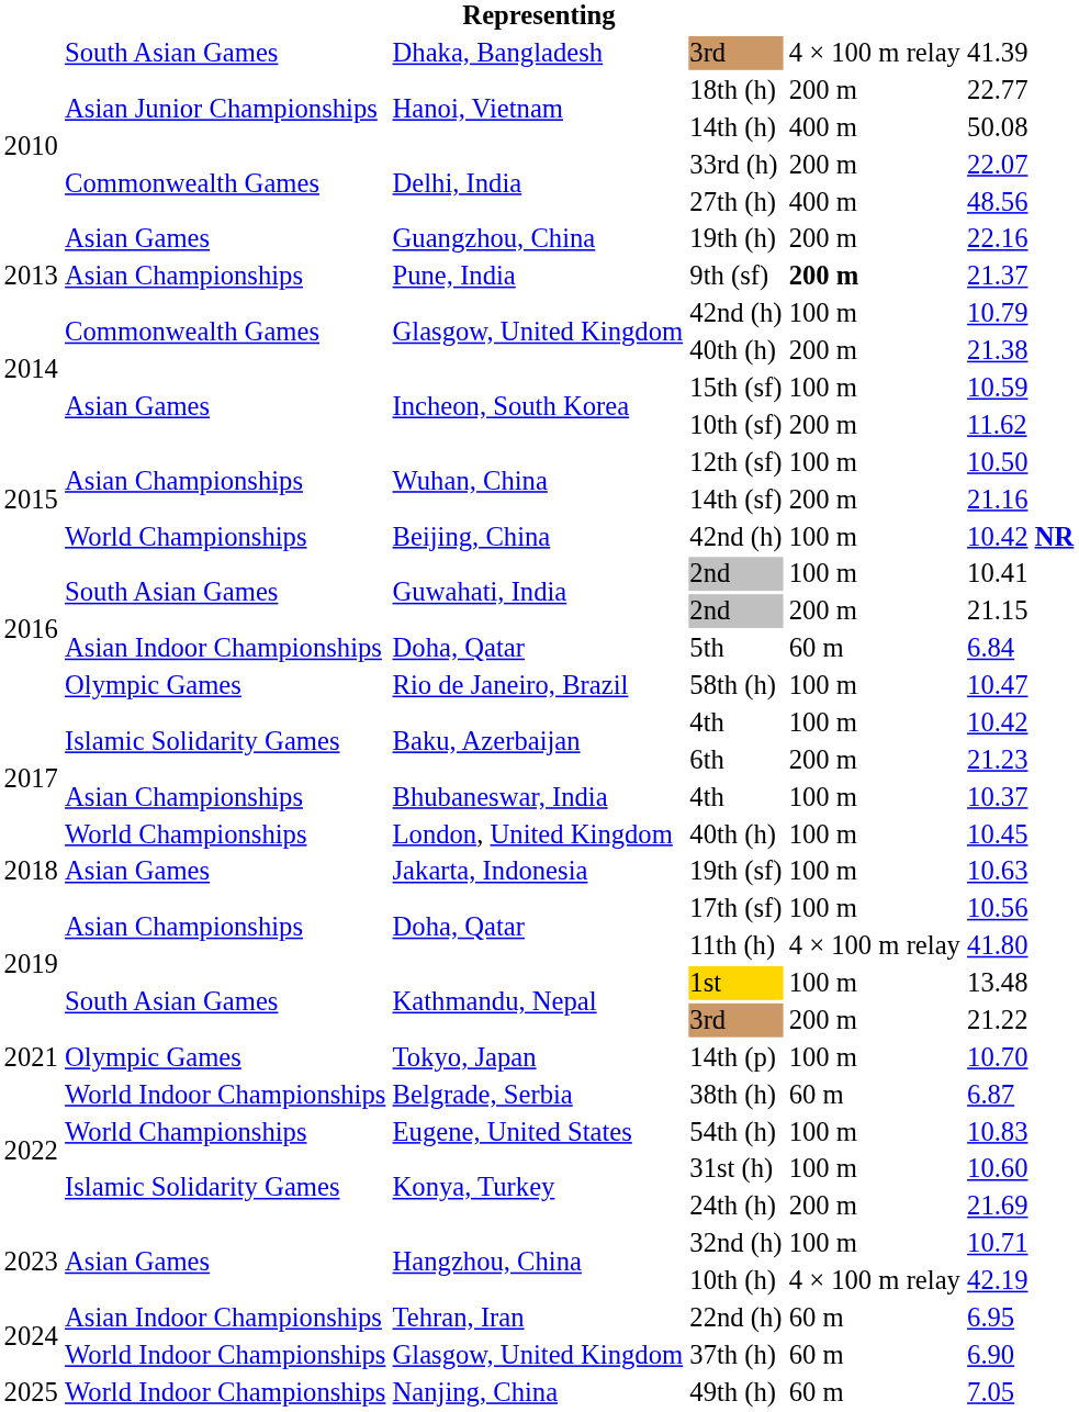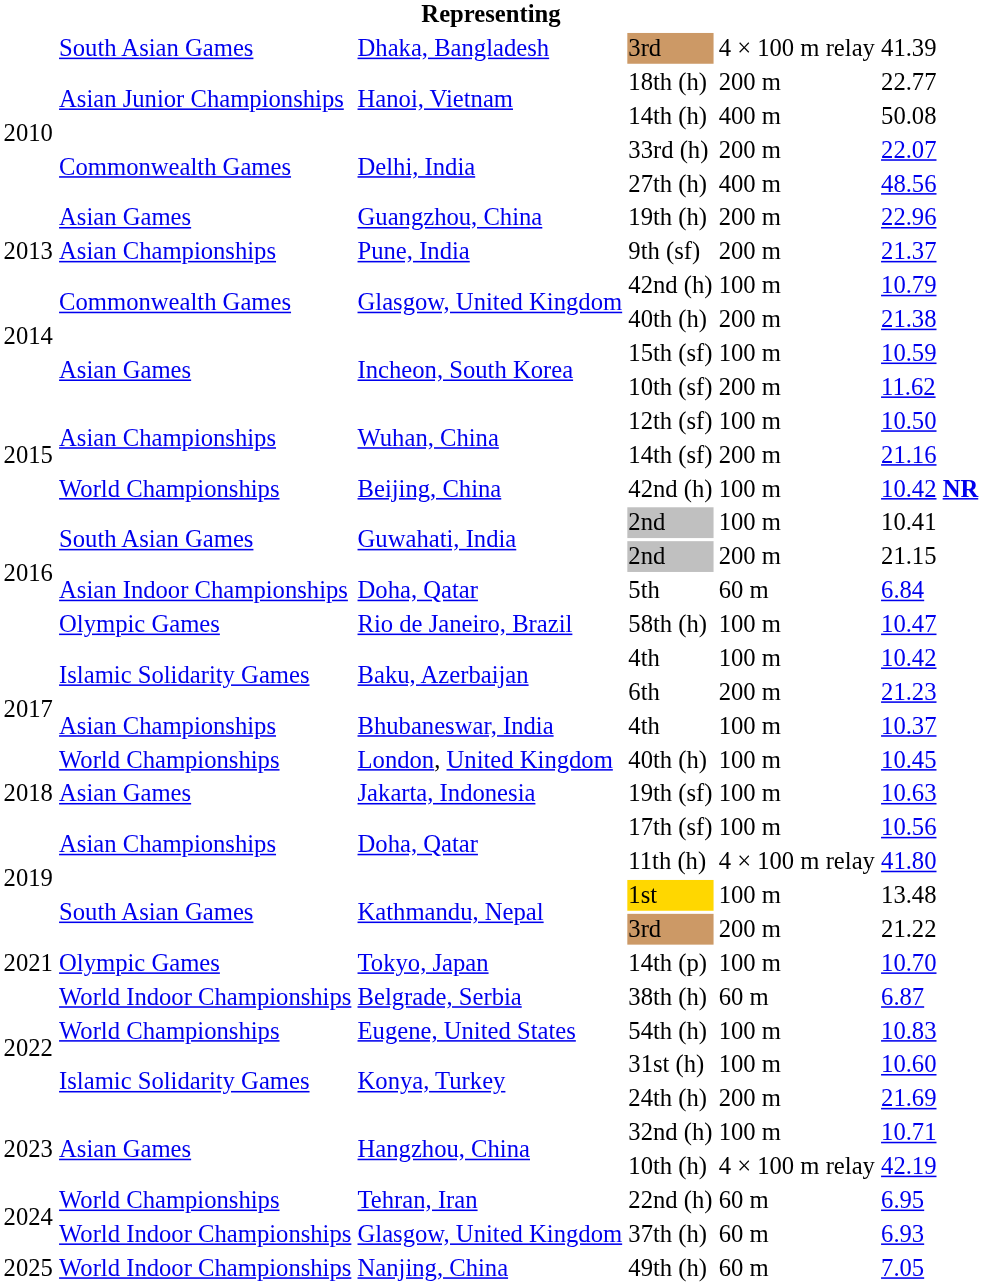19th (h) | column 6: 22.16 -> 22.96
9th (sf) | column 5: bold -> normal
22nd (h) | column 2: Asian Indoor Championships -> World Championships
37th (h) | column 6: 6.90 -> 6.93
